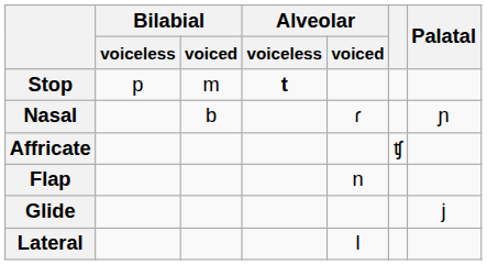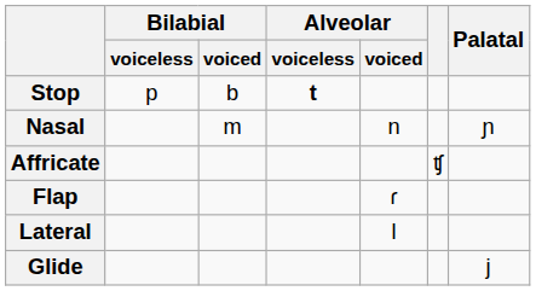Stop | Bilabial / voiced: m -> b
Nasal | Bilabial / voiced: b -> m
Nasal | Alveolar / voiced: ɾ -> n
Flap | Alveolar / voiced: n -> ɾ
rows swapped: Lateral <-> Glide
